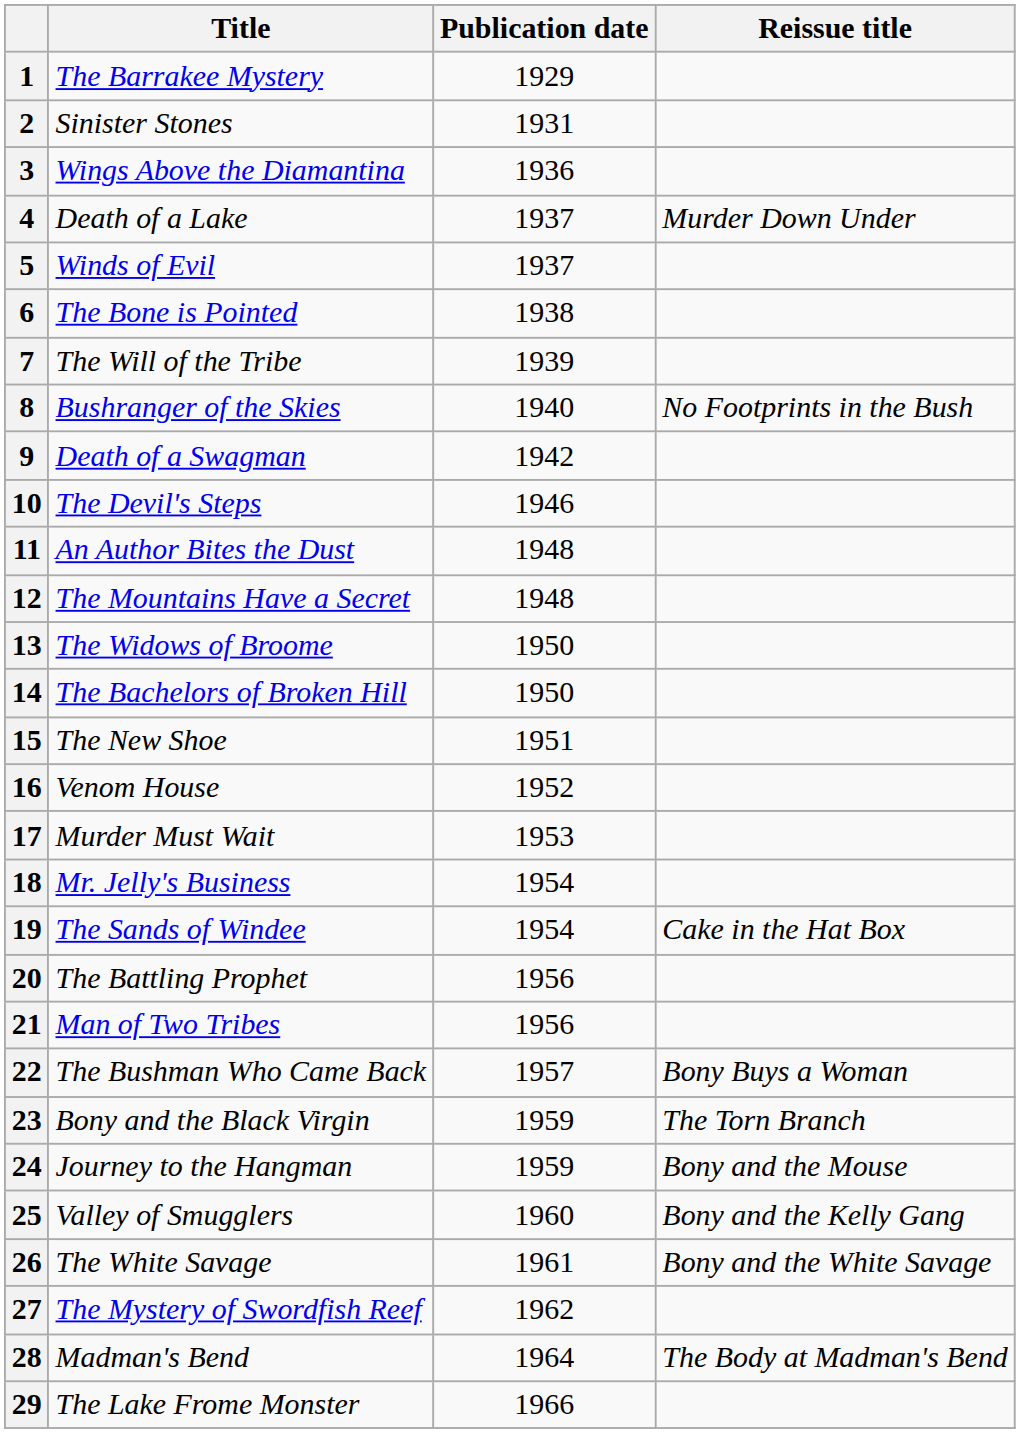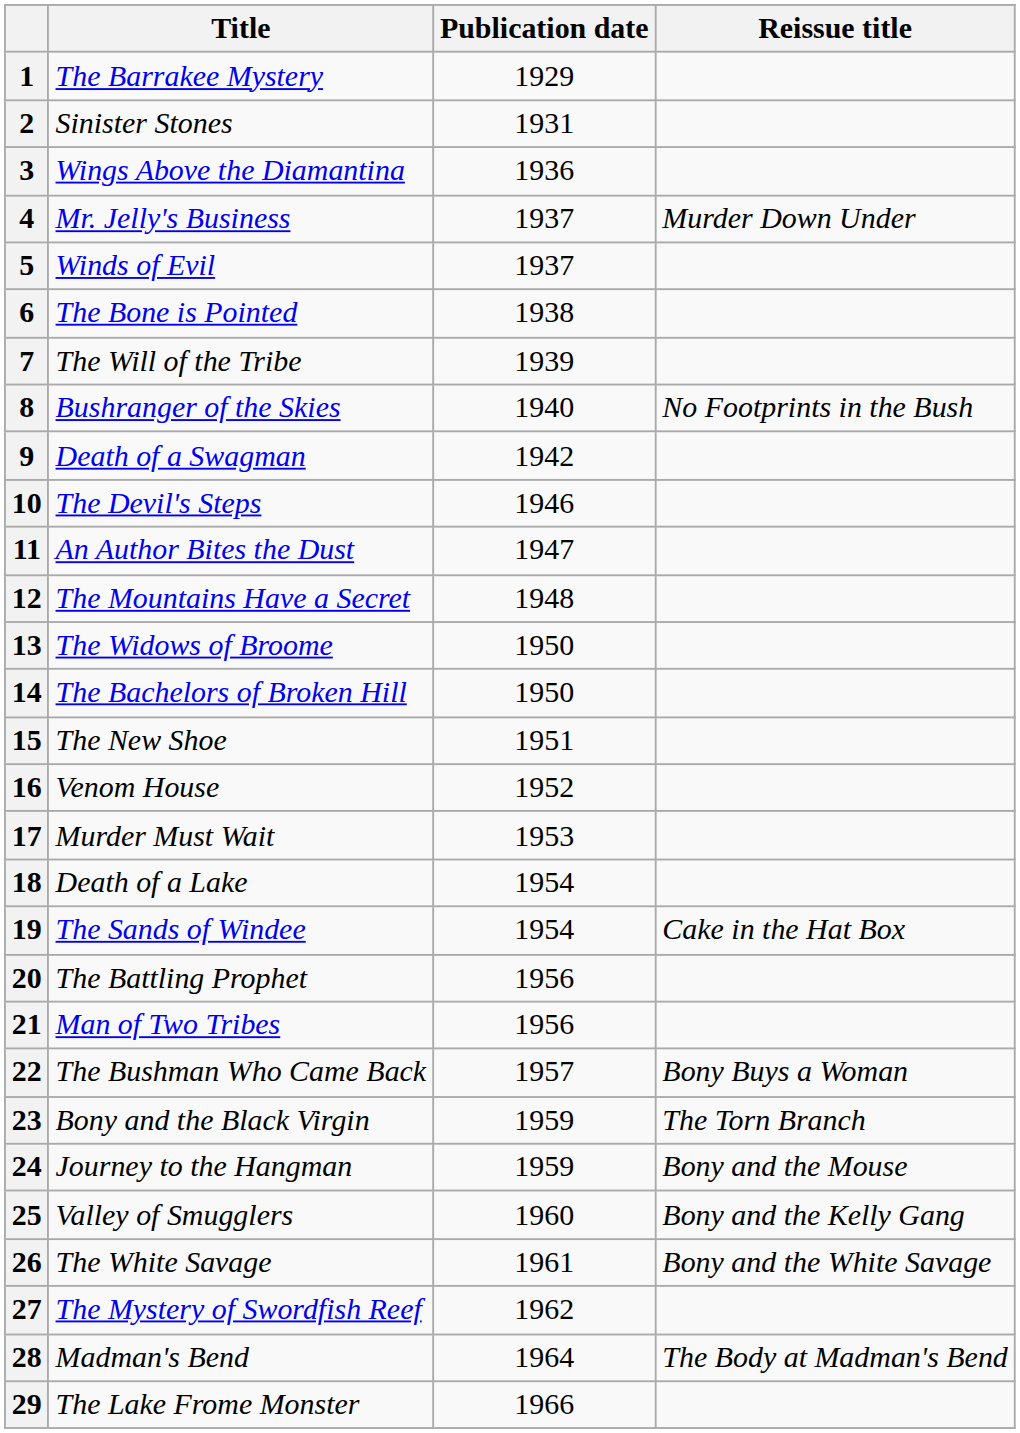4 | Title: Death of a Lake -> Mr. Jelly's Business
11 | Publication date: 1948 -> 1947
18 | Title: Mr. Jelly's Business -> Death of a Lake
